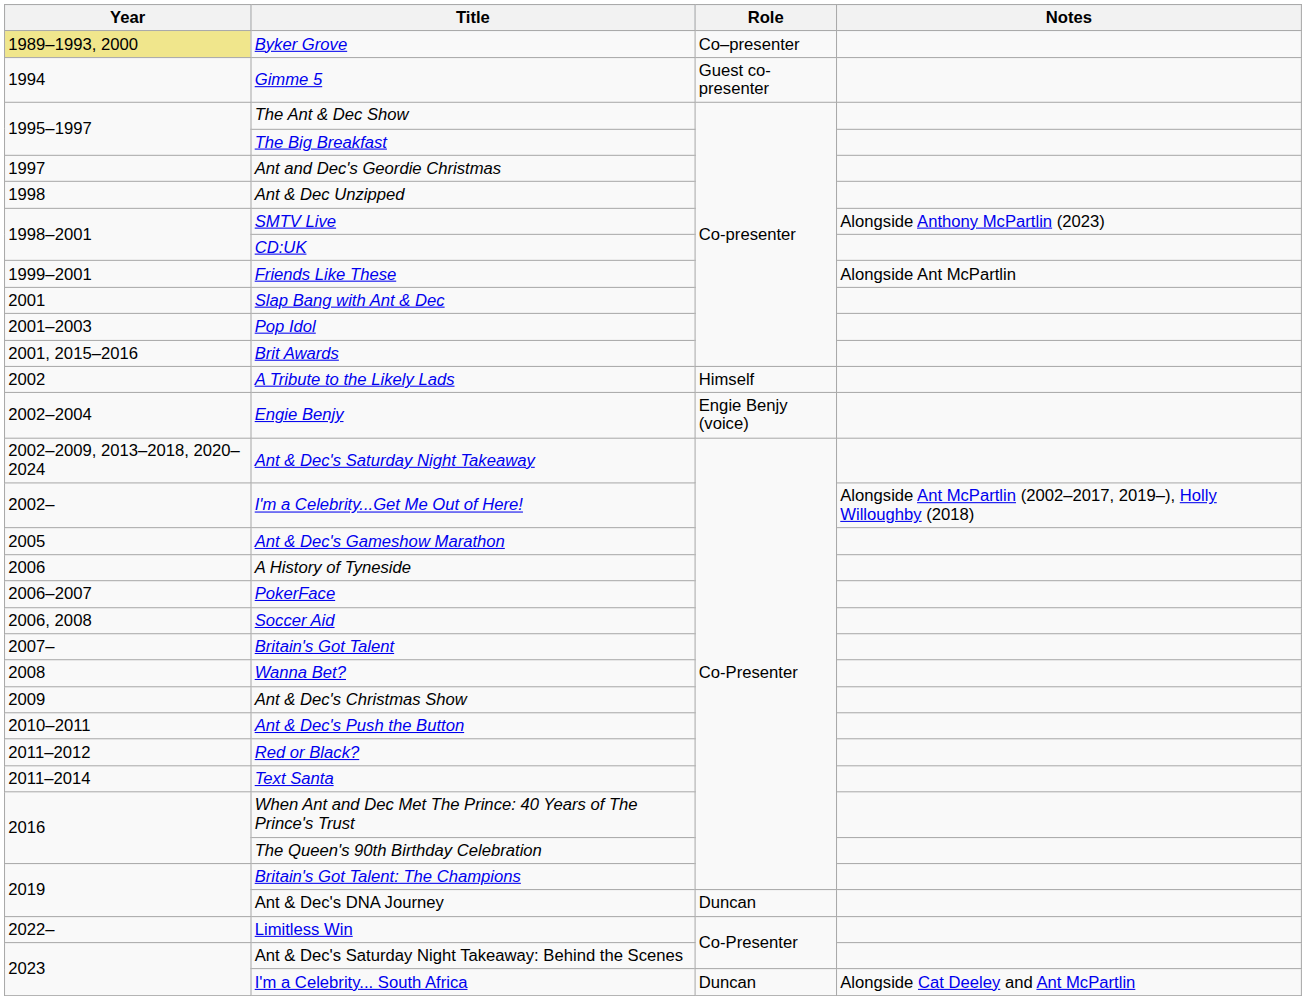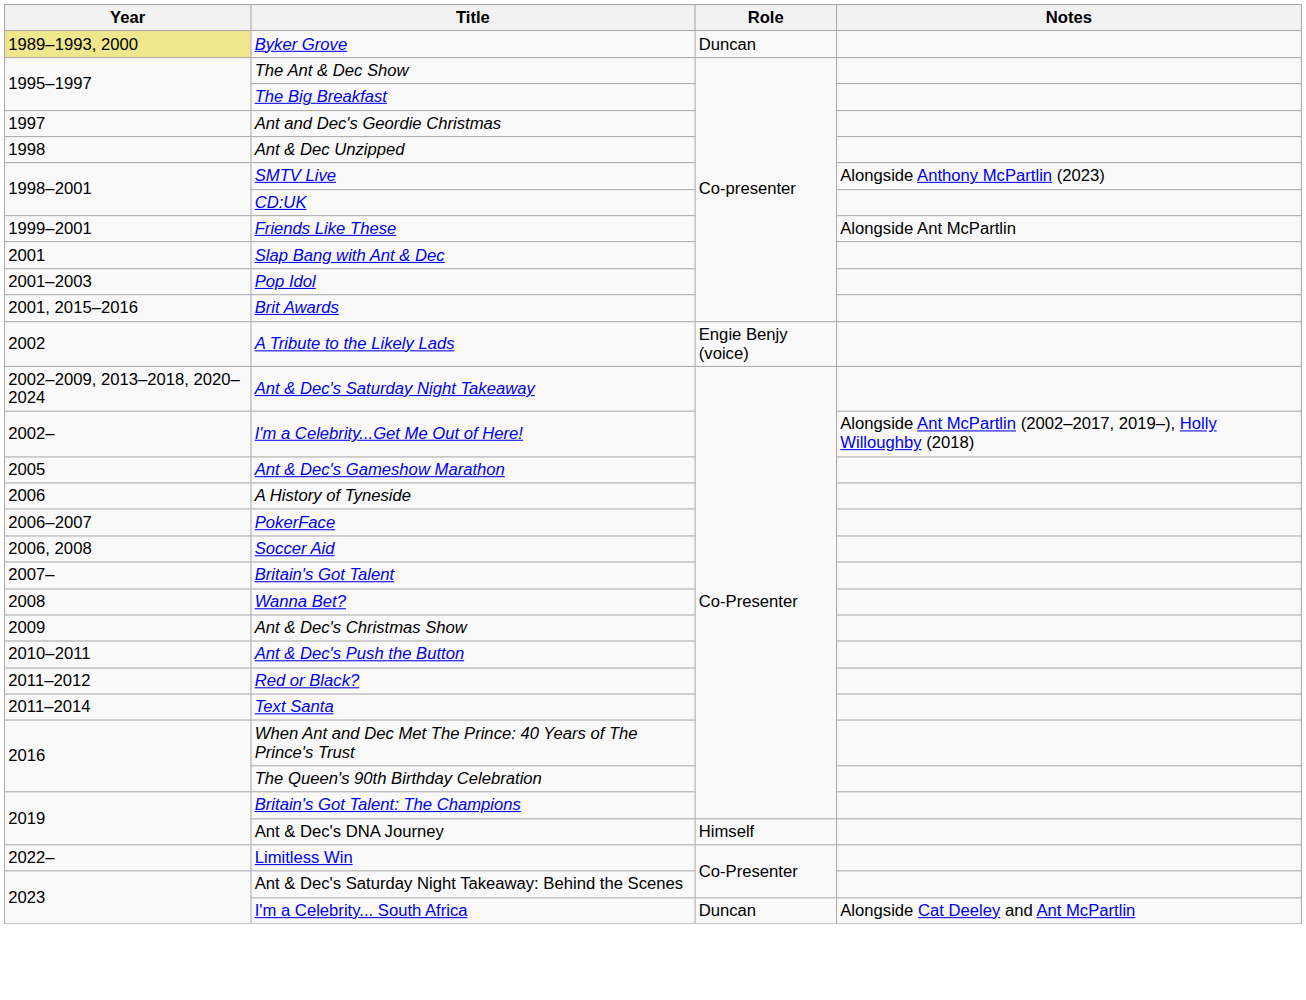Byker Grove | Role: Co–presenter -> Duncan
- row: 1994 | Gimme 5 | Guest co-presenter
A Tribute to the Likely Lads | Role: Himself -> Engie Benjy (voice)
- row: 2002–2004 | Engie Benjy | Engie Benjy (voice)
Ant & Dec's DNA Journey | Role: Duncan -> Himself
